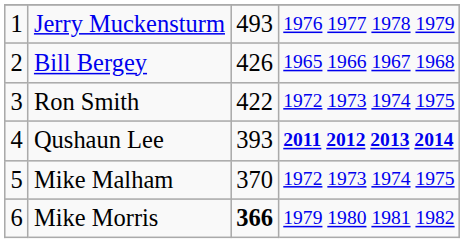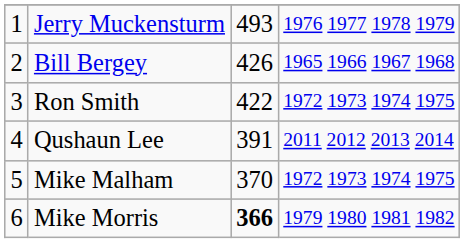Qushaun Lee | column 3: 393 -> 391
Qushaun Lee | column 4: bold -> normal
